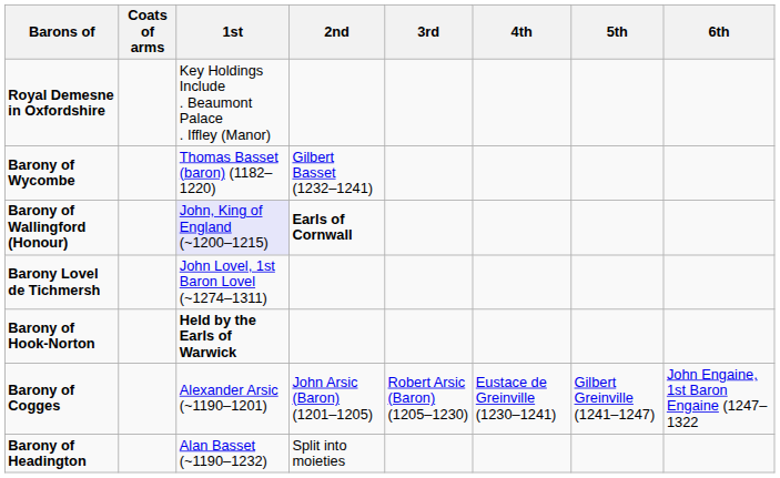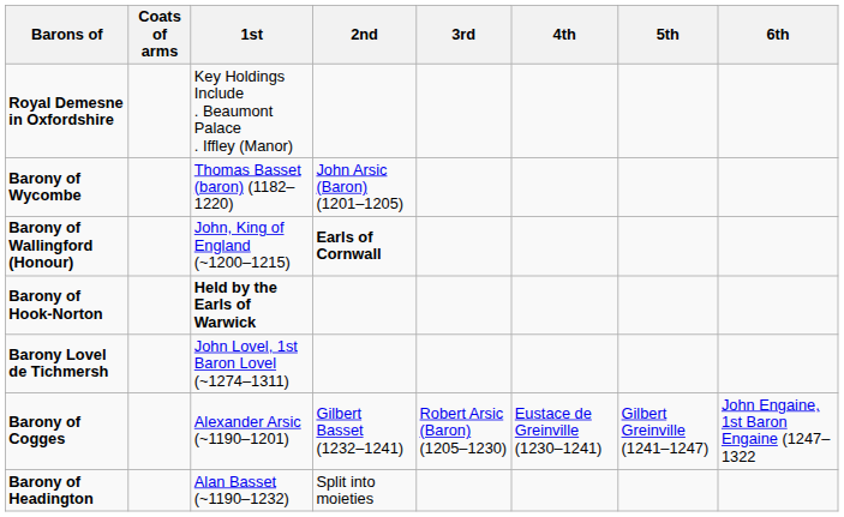Barony of Wycombe | 2nd: Gilbert Basset (1232–1241) -> John Arsic (Baron) (1201–1205)
Barony of Wallingford (Honour) | 1st: lavender background -> no background
rows swapped: Barony Lovel de Tichmersh <-> Barony of Hook-Norton
Barony of Cogges | 2nd: John Arsic (Baron) (1201–1205) -> Gilbert Basset (1232–1241)
